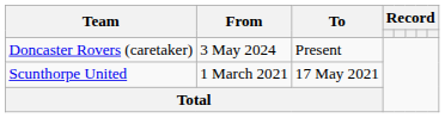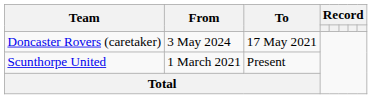Doncaster Rovers (caretaker) | To: Present -> 17 May 2021
Scunthorpe United | To: 17 May 2021 -> Present
